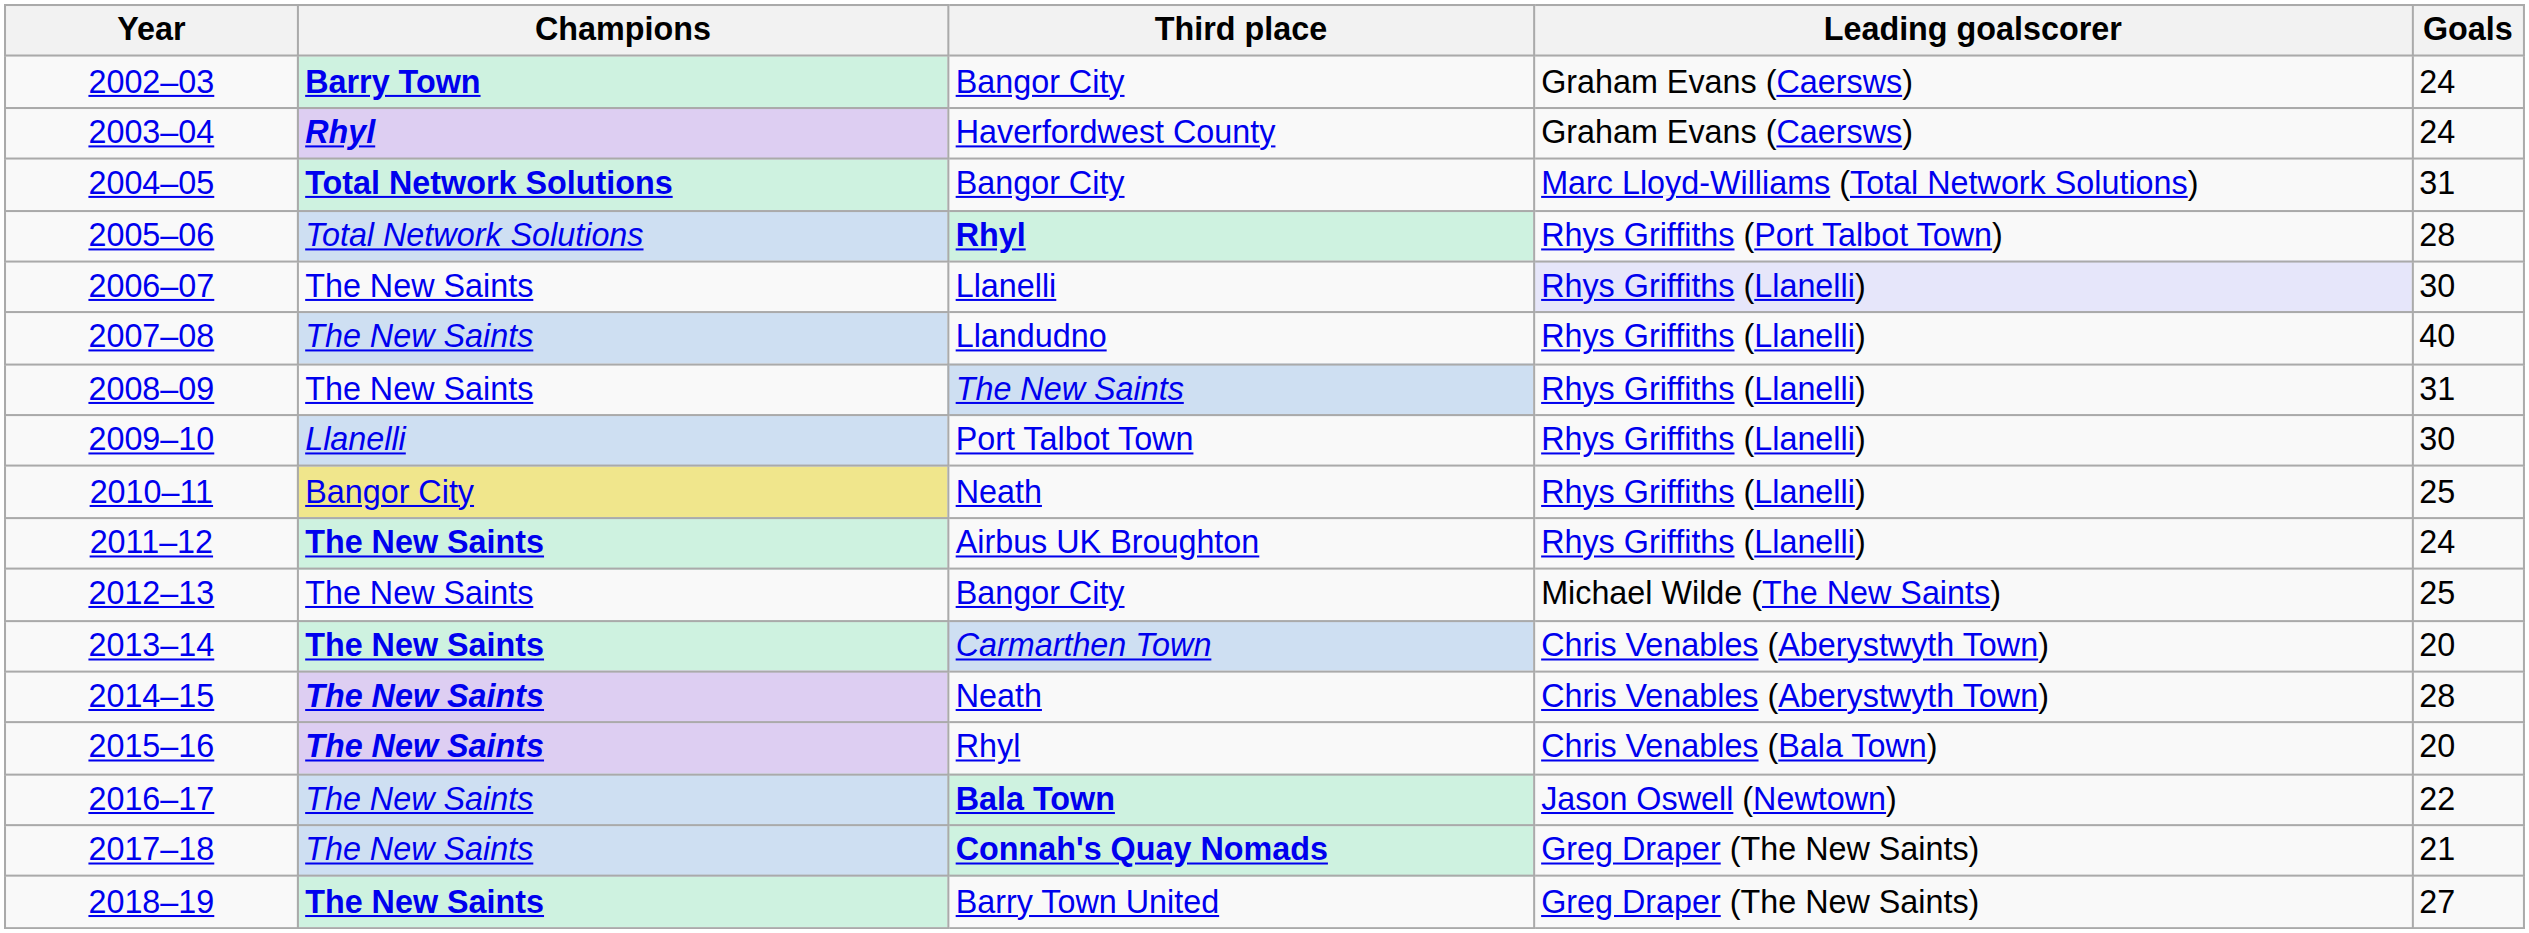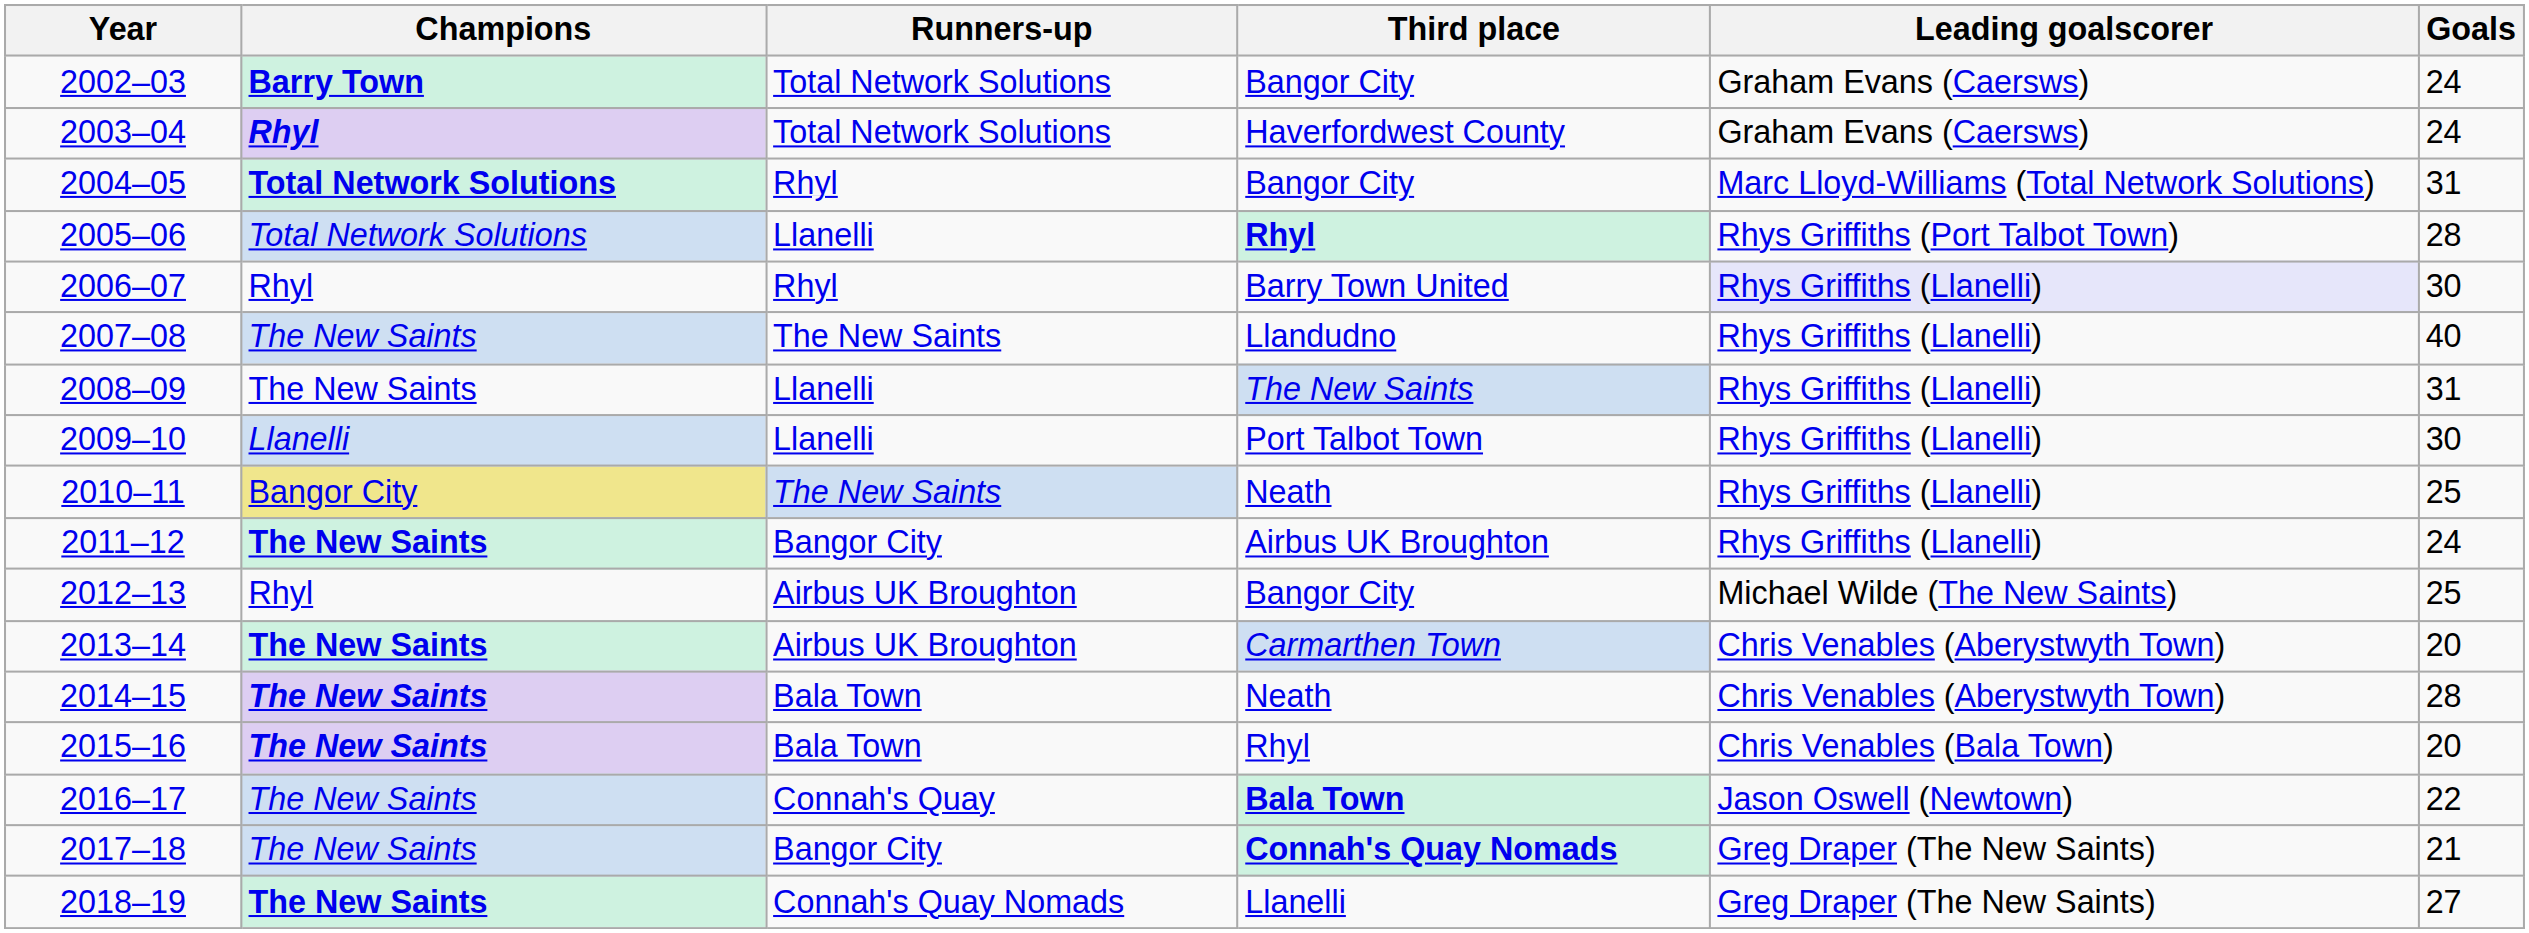+ column: Runners-up | Total Network Solutions | Total Network Solutions | Rhyl | Llanelli | Rhyl | The New Saints | Llanelli | Llanelli | The New Saints | Bangor City | Airbus UK Broughton | Airbus UK Broughton | Bala Town | Bala Town | Connah's Quay | Bangor City | Connah's Quay Nomads
2006–07 | Champions: The New Saints -> Rhyl
2006–07 | Third place: Llanelli -> Barry Town United
2012–13 | Champions: The New Saints -> Rhyl
2018–19 | Third place: Barry Town United -> Llanelli
